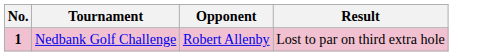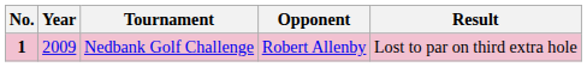+ column: Year | 2009
